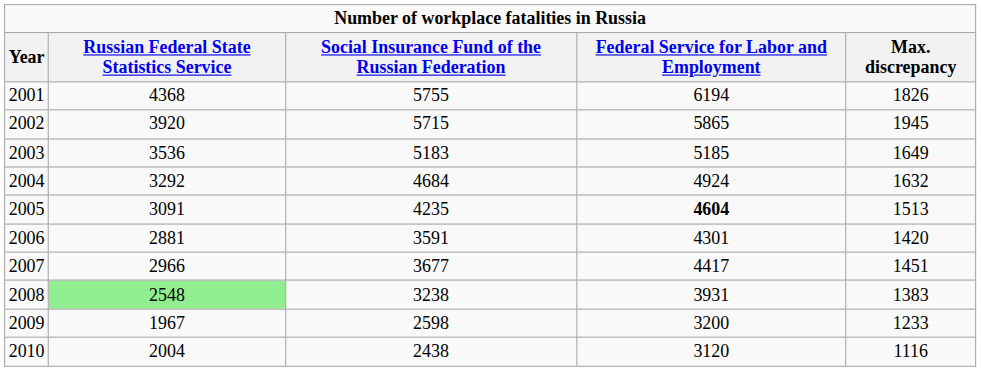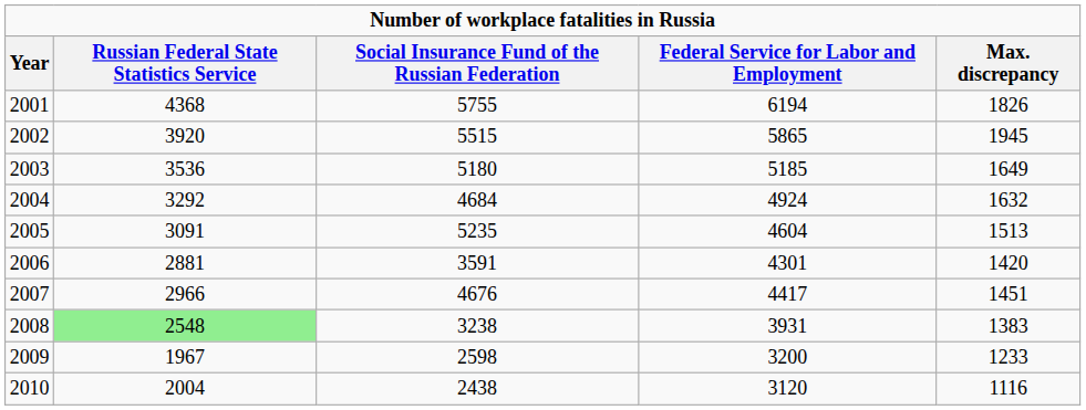2002 | Social Insurance Fund of the Russian Federation: 5715 -> 5515
2003 | Social Insurance Fund of the Russian Federation: 5183 -> 5180
2005 | Social Insurance Fund of the Russian Federation: 4235 -> 5235
2005 | Federal Service for Labor and Employment: bold -> normal
2007 | Social Insurance Fund of the Russian Federation: 3677 -> 4676
